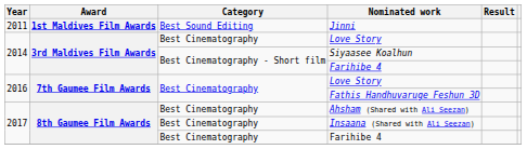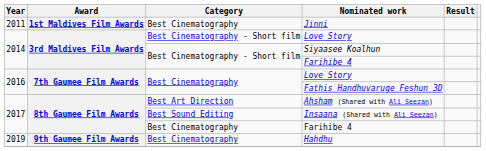Jinni | Category: Best Sound Editing -> Best Cinematography
2014 / Love Story | Category: Best Cinematography -> Best Cinematography - Short film
Ahsham (Shared with Ali Seezan) | Category: Best Cinematography -> Best Art Direction
Insaana (Shared with Ali Seezan) | Category: Best Cinematography -> Best Sound Editing
+ row: 2019 | 9th Gaumee Film Awards | Best Cinematography | Hahdhu
